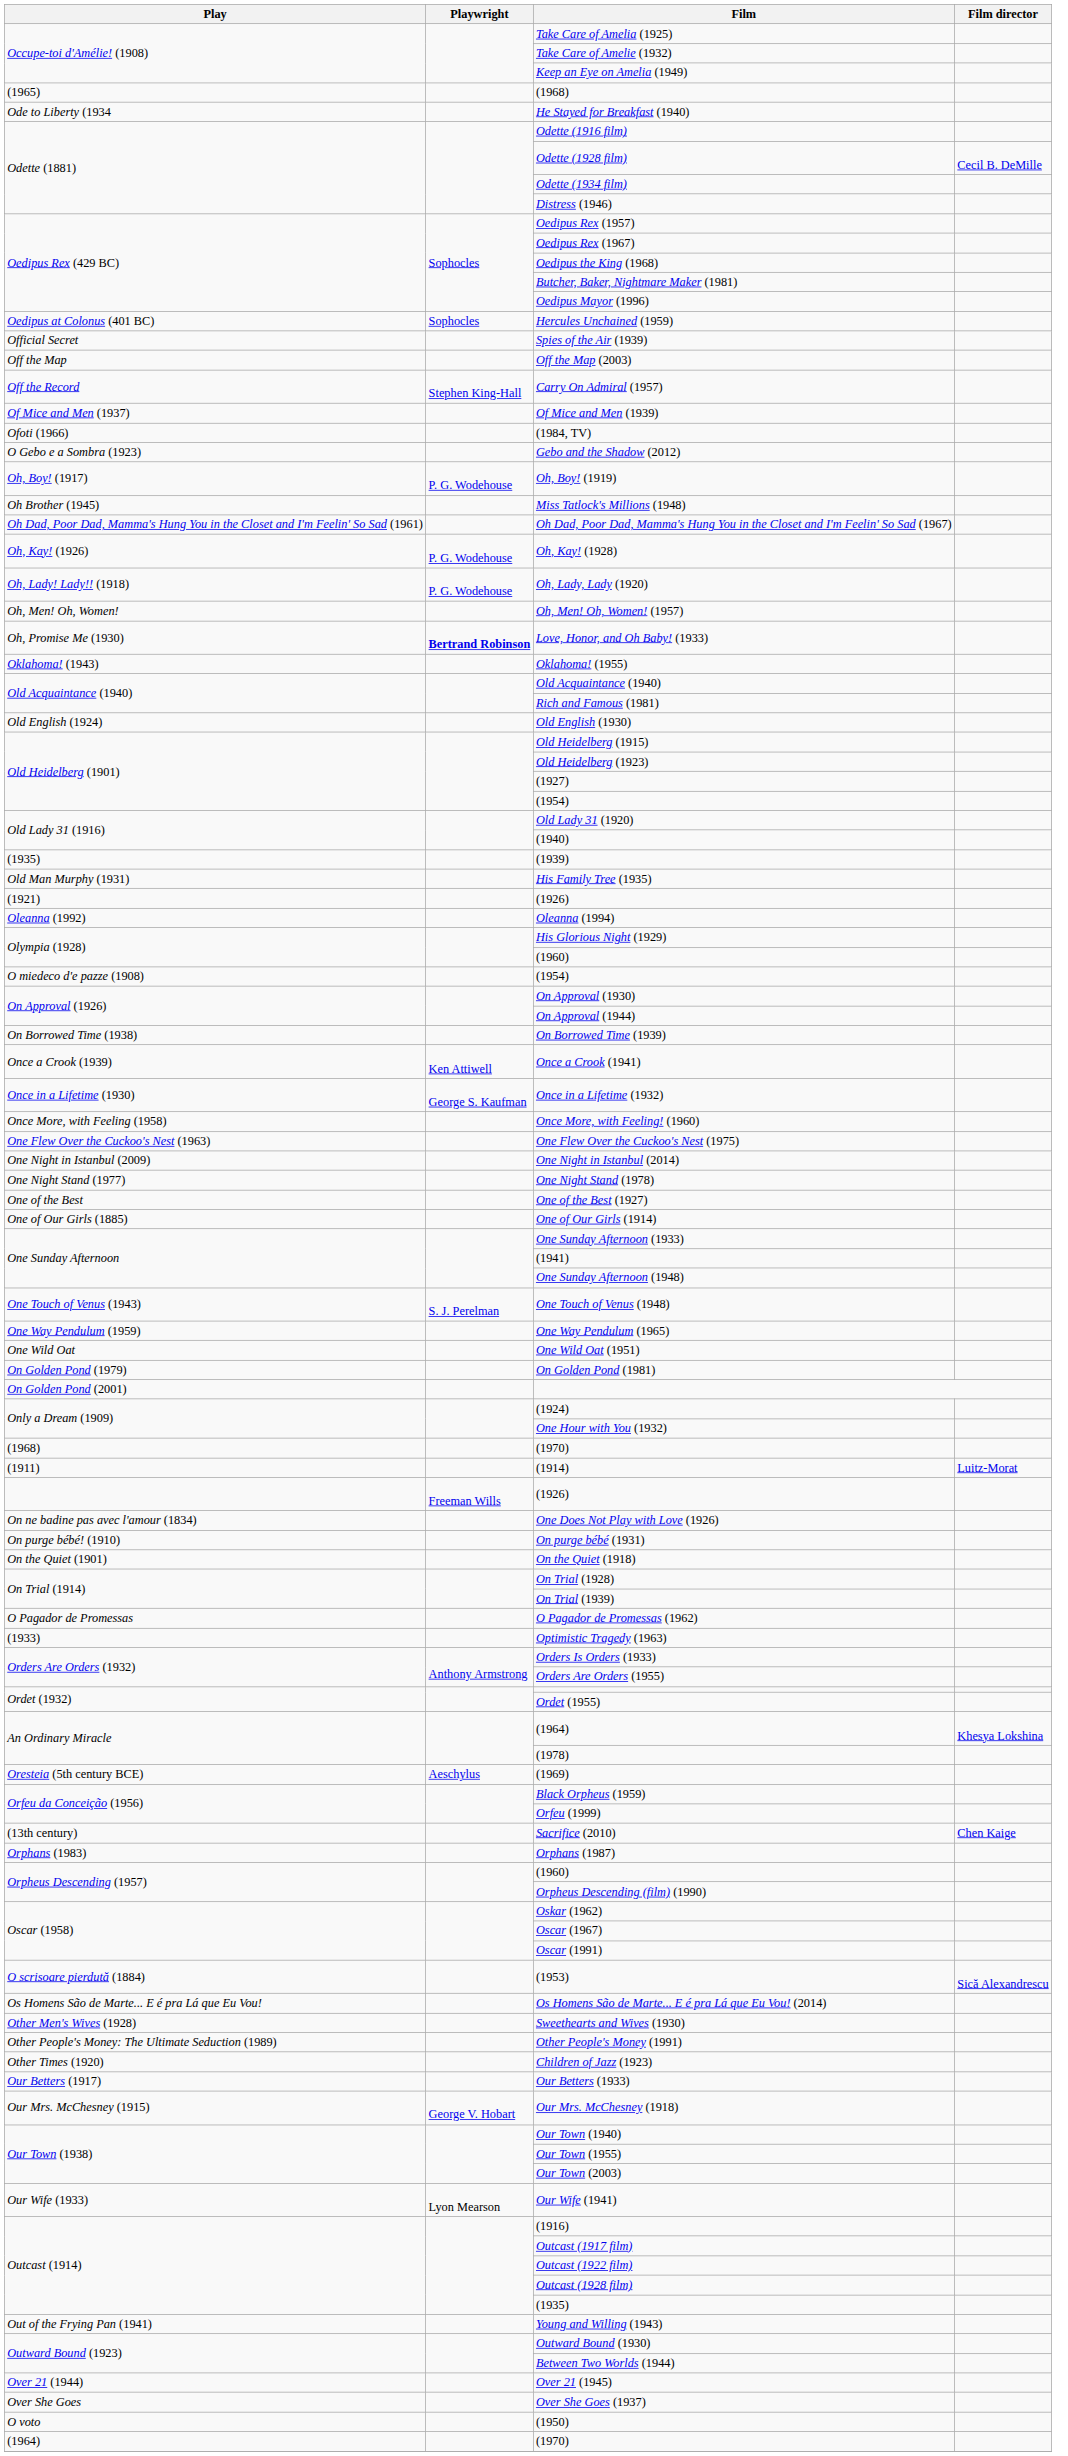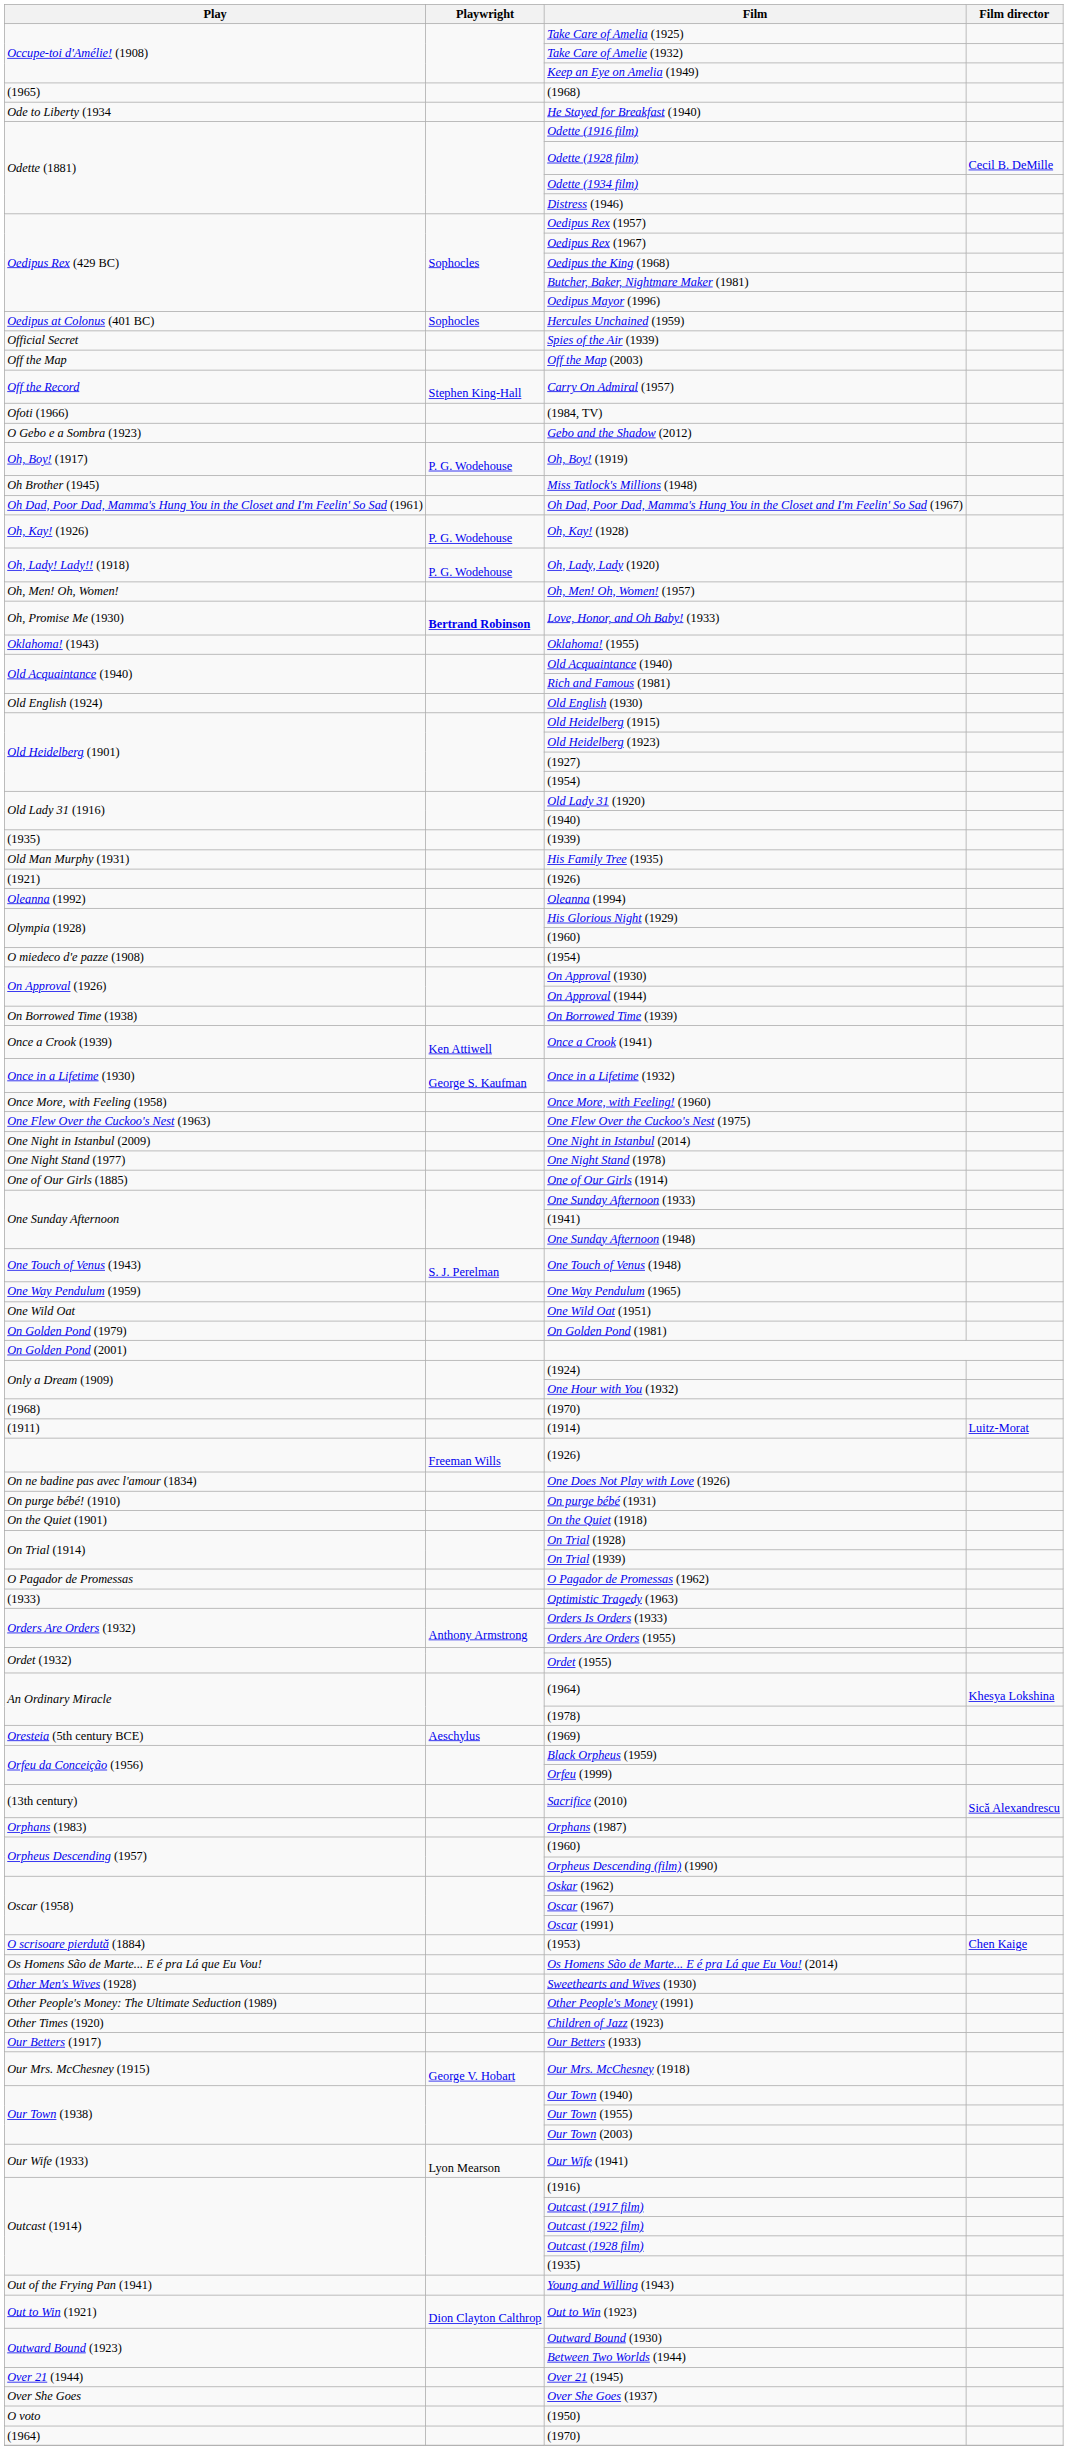- row: Of Mice and Men (1937) | Of Mice and Men (1939)
- row: One of the Best | One of the Best (1927)
Sacrifice (2010) | Film director: Chen Kaige -> Sică Alexandrescu
(1953) | Film director: Sică Alexandrescu -> Chen Kaige
+ row: Out to Win (1921) | Dion Clayton Calthrop | Out to Win (1923)
